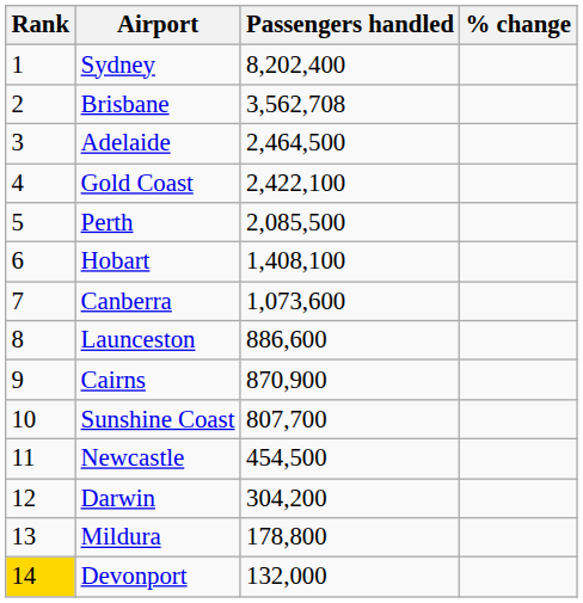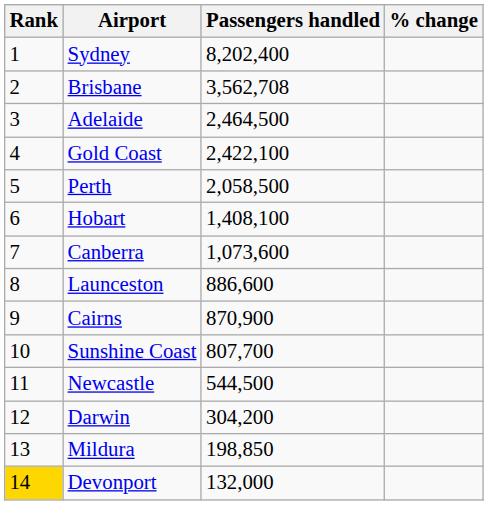Perth | Passengers handled: 2,085,500 -> 2,058,500
Newcastle | Passengers handled: 454,500 -> 544,500
Mildura | Passengers handled: 178,800 -> 198,850
